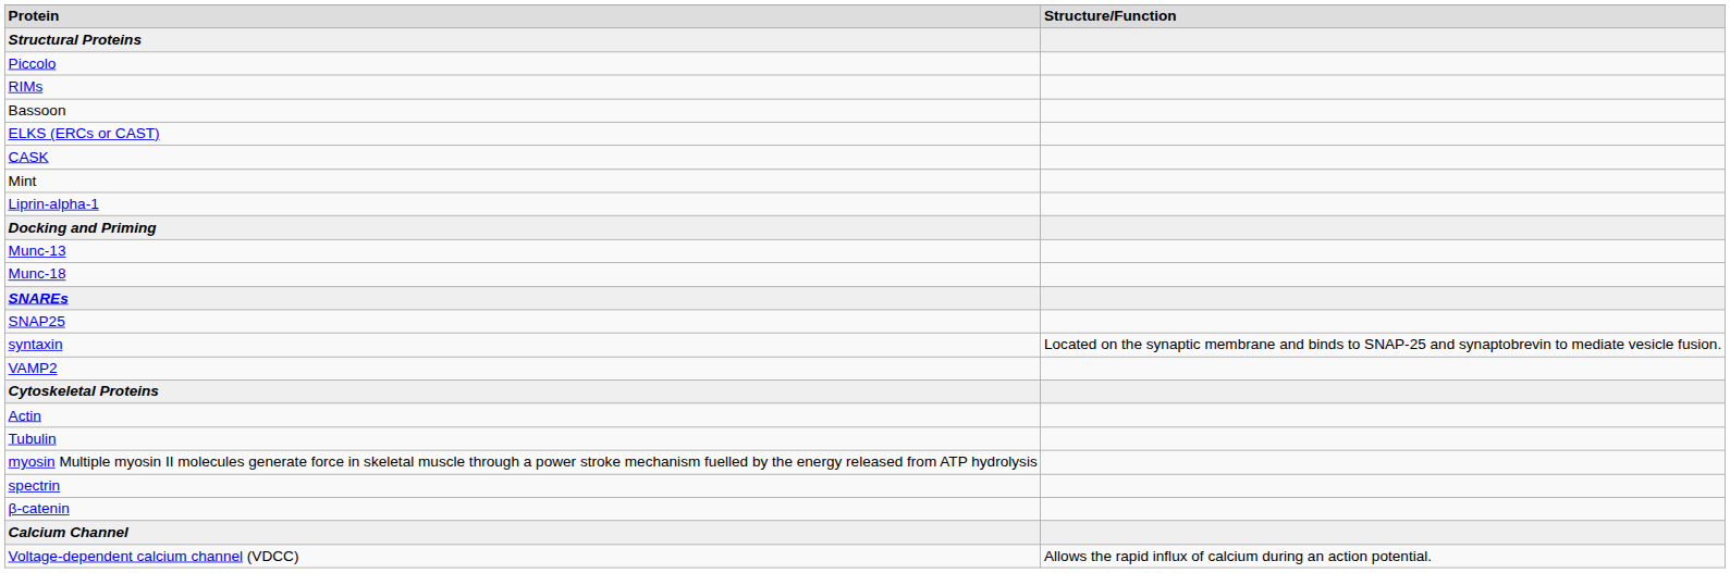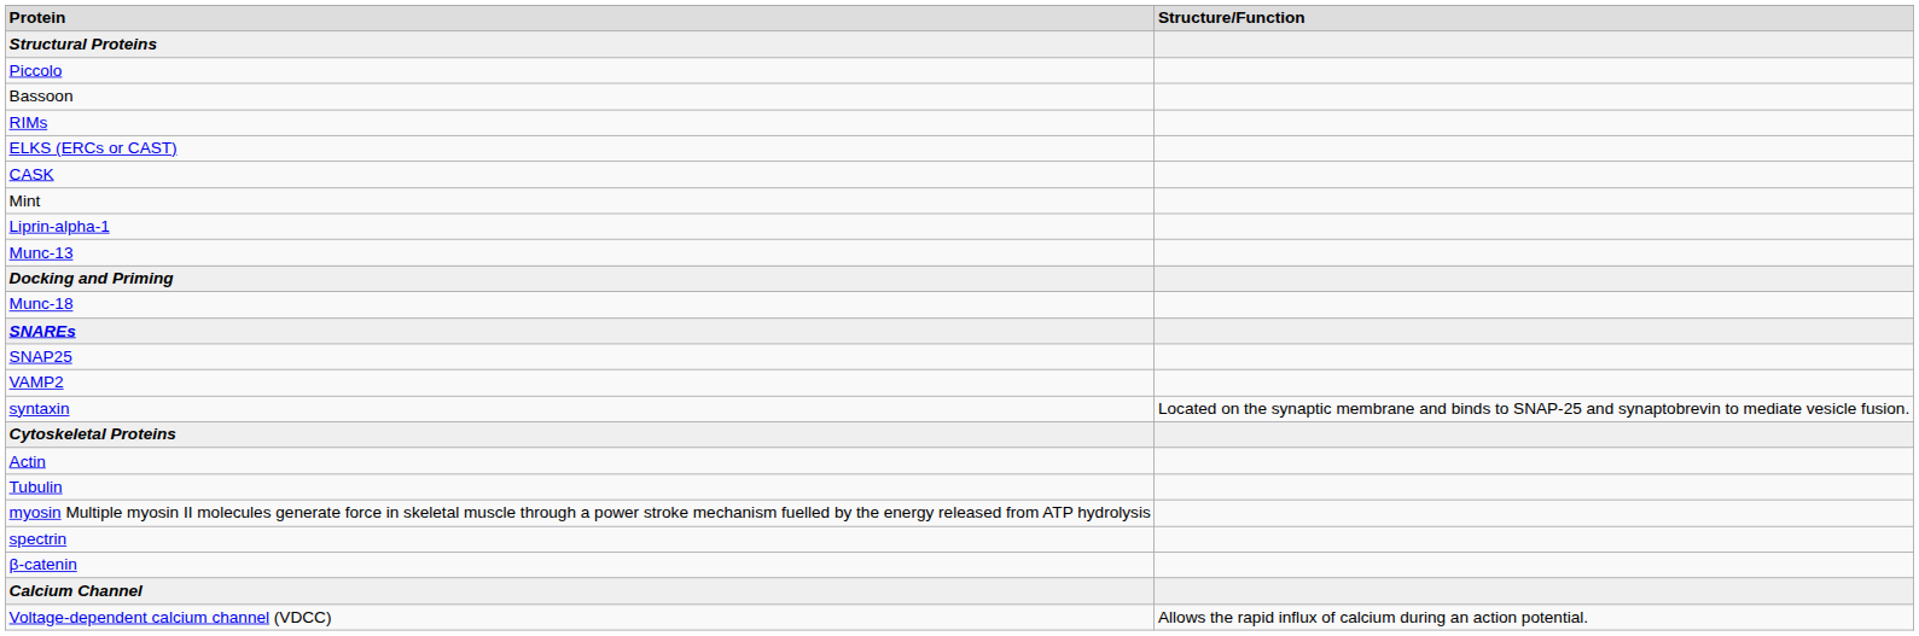rows swapped: Bassoon <-> RIMs
rows swapped: Docking and Priming <-> Munc-13
rows swapped: VAMP2 <-> syntaxin
